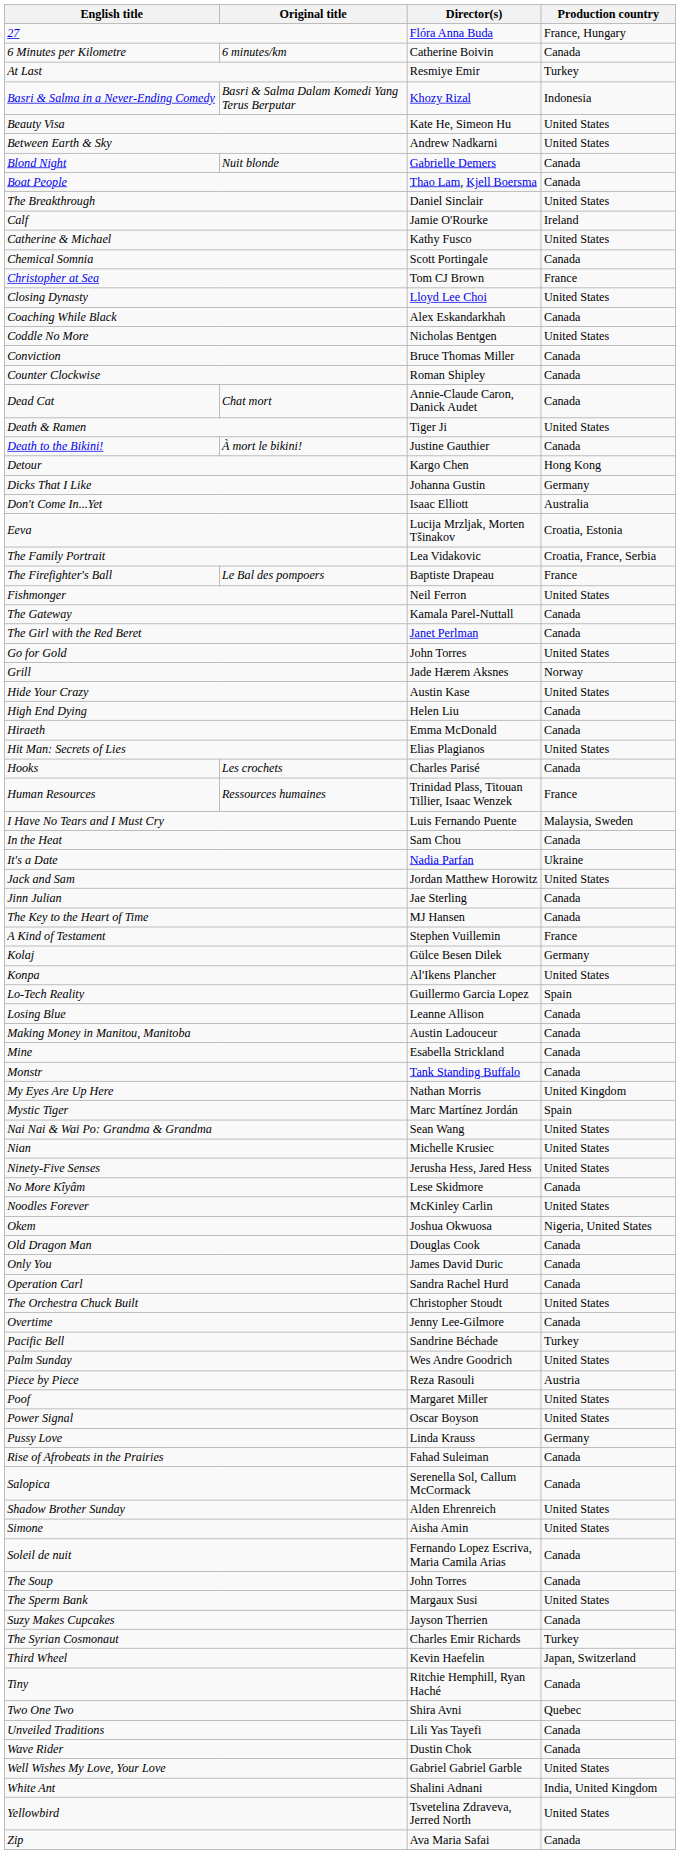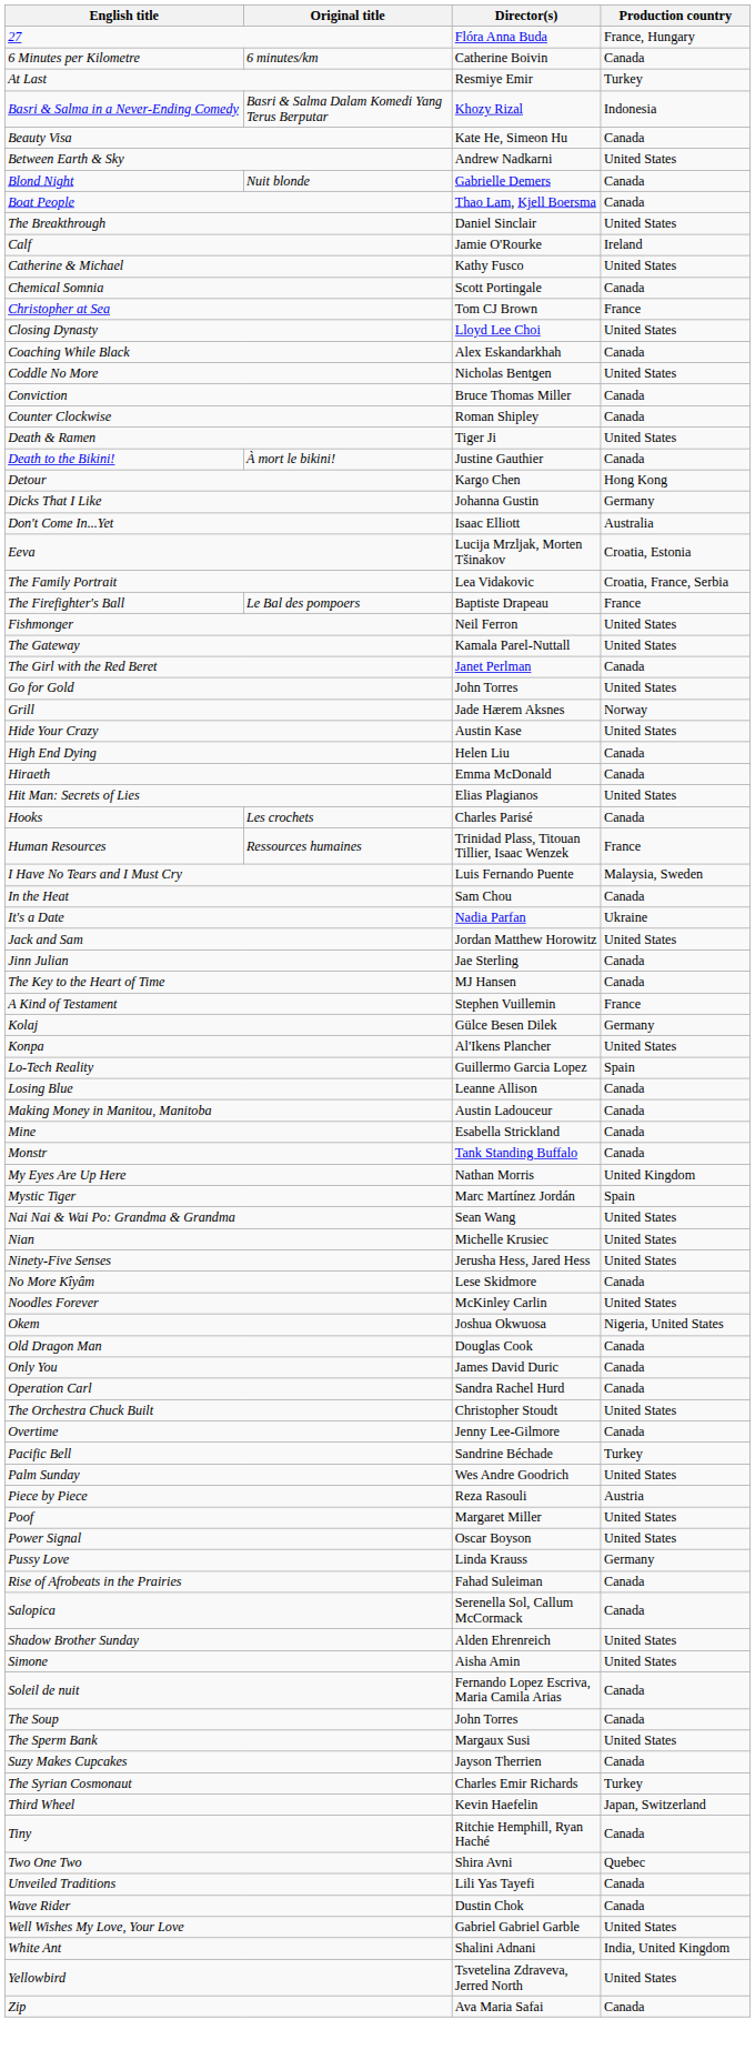Beauty Visa | Production country: United States -> Canada
- row: Dead Cat | Chat mort | Annie-Claude Caron, Danick Audet | Canada
The Gateway | Production country: Canada -> United States
